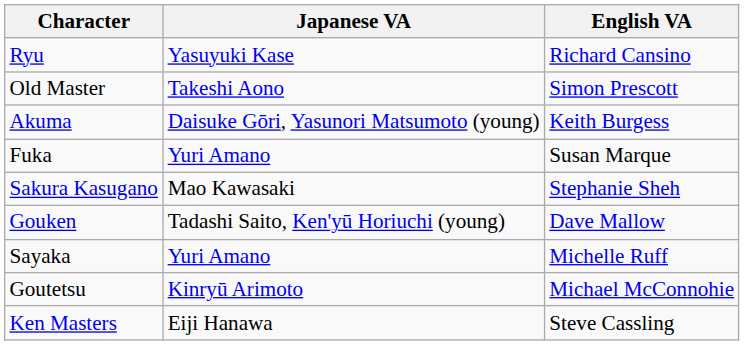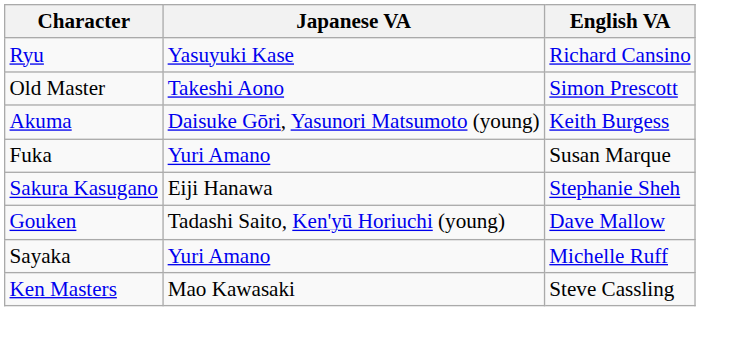Sakura Kasugano | Japanese VA: Mao Kawasaki -> Eiji Hanawa
- row: Goutetsu | Kinryū Arimoto | Michael McConnohie
Ken Masters | Japanese VA: Eiji Hanawa -> Mao Kawasaki
